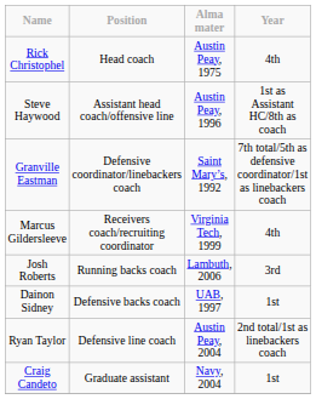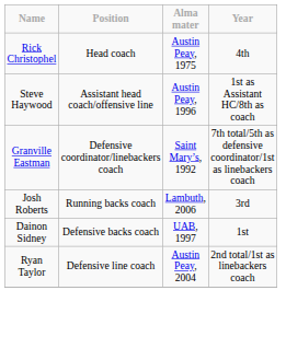- row: Marcus Gildersleeve | Receivers coach/recruiting coordinator | Virginia Tech, 1999 | 4th
- row: Craig Candeto | Graduate assistant | Navy, 2004 | 1st
